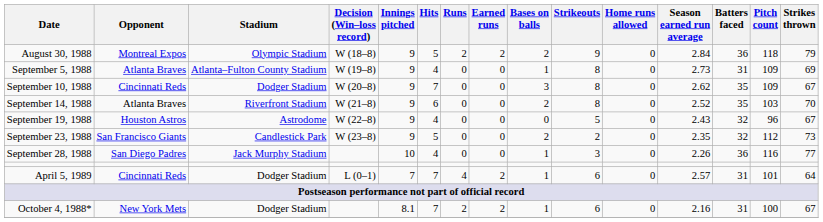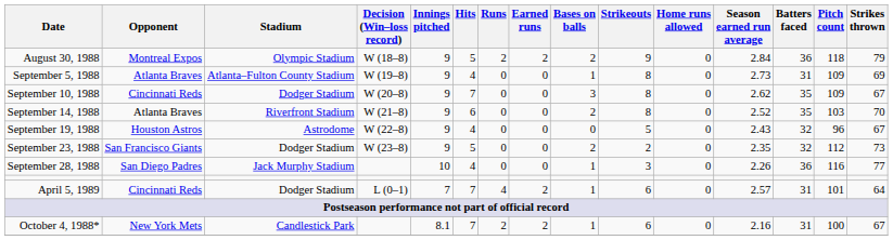September 23, 1988 | Stadium: Candlestick Park -> Dodger Stadium
October 4, 1988* | Stadium: Dodger Stadium -> Candlestick Park
